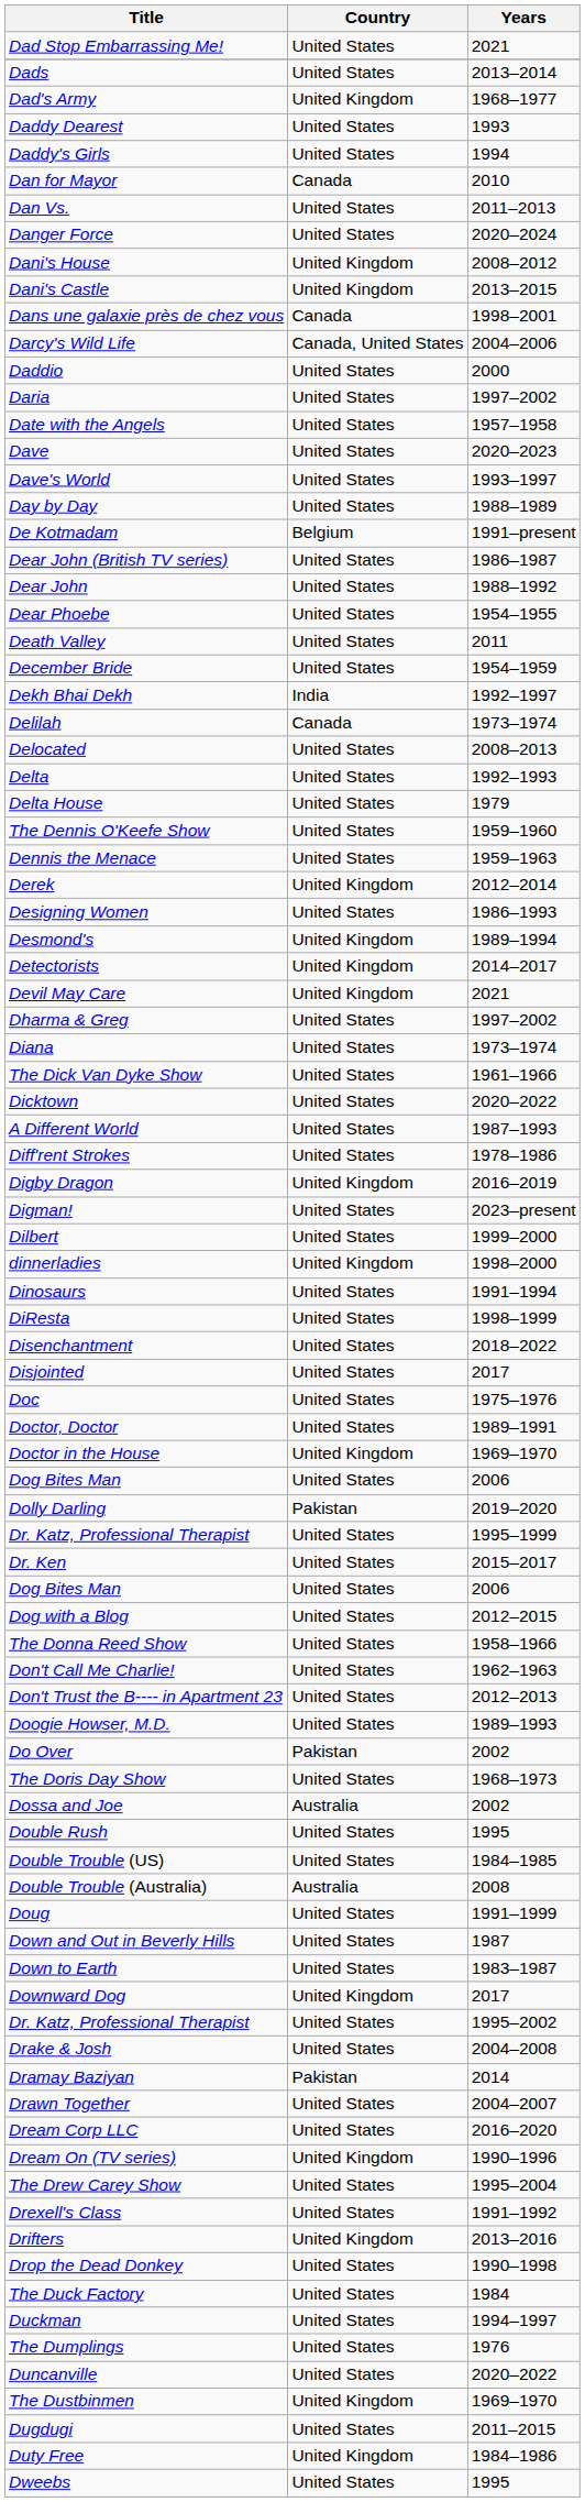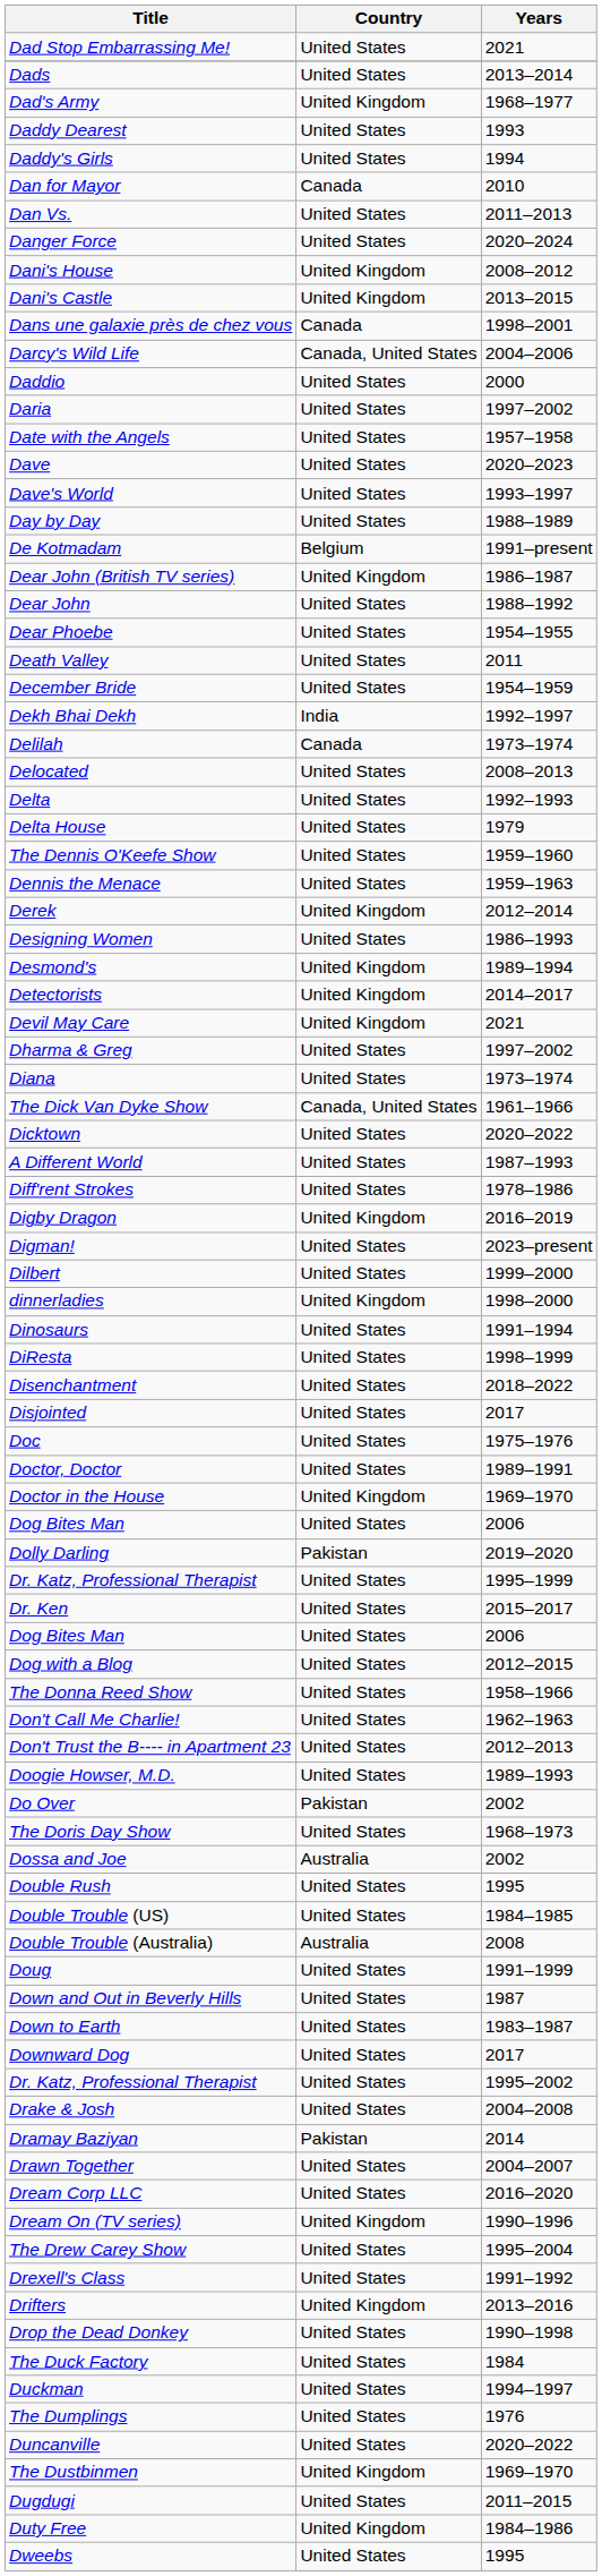Dear John (British TV series) | Country: United States -> United Kingdom
The Dick Van Dyke Show | Country: United States -> Canada, United States
Downward Dog | Country: United Kingdom -> United States
